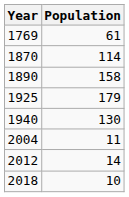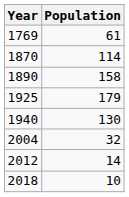2004 | Population: 11 -> 32
